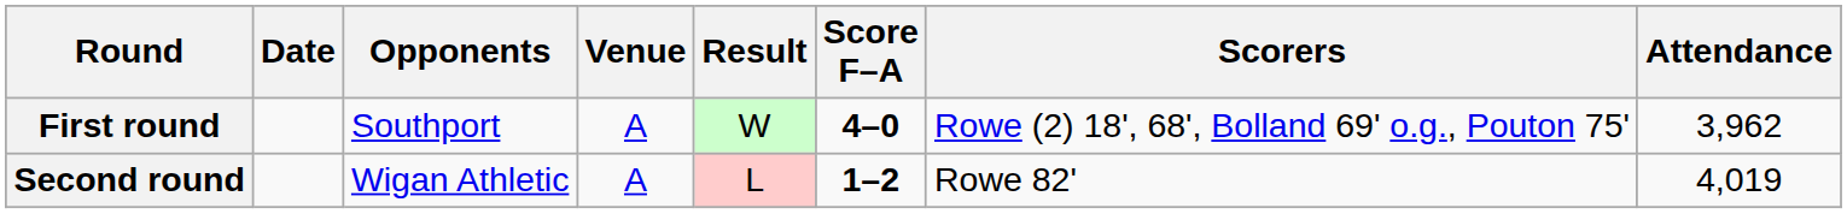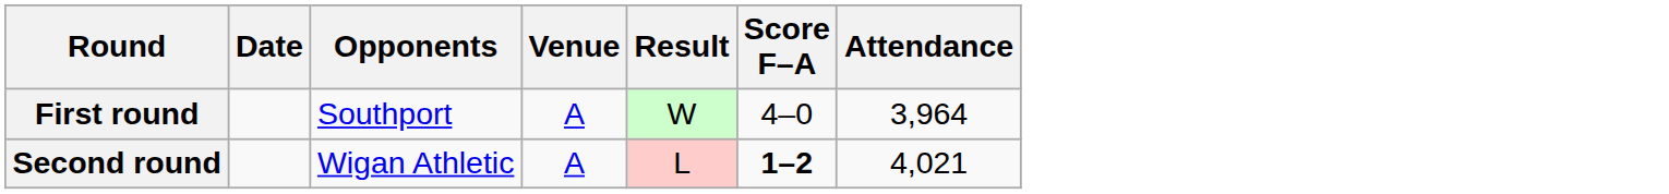- column: Scorers | Rowe (2) 18', 68', Bolland 69' o.g., Pouton 75' | Rowe 82'
First round | Score F–A: bold -> normal
First round | Attendance: 3,962 -> 3,964
Second round | Attendance: 4,019 -> 4,021
